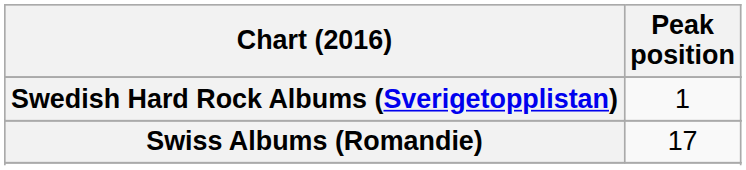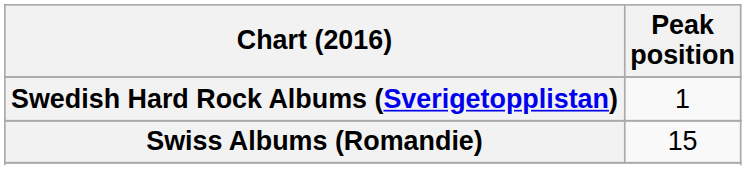Swiss Albums (Romandie) | Peak position: 17 -> 15
